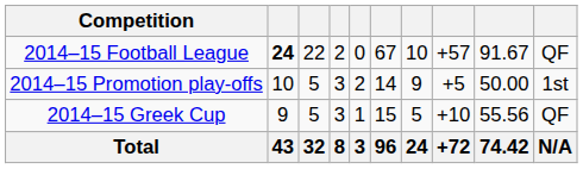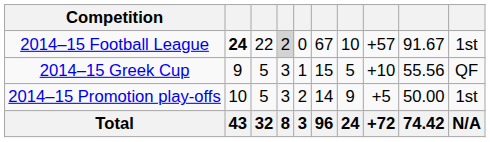2014–15 Football League | column 4: no background -> lightgrey background
2014–15 Football League | column 10: QF -> 1st
rows swapped: 2014–15 Promotion play-offs <-> 2014–15 Greek Cup
